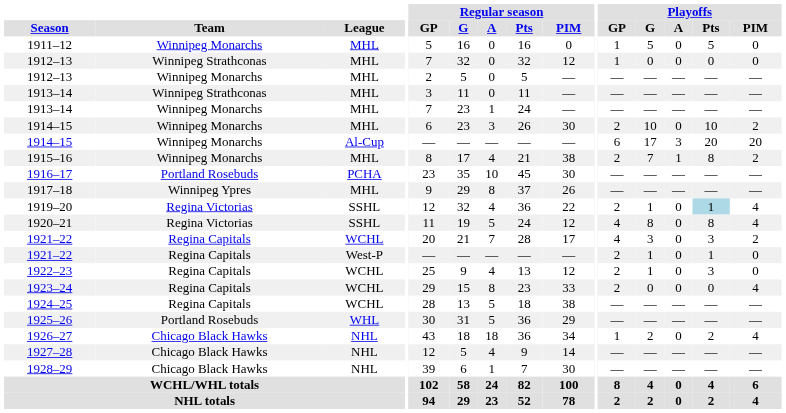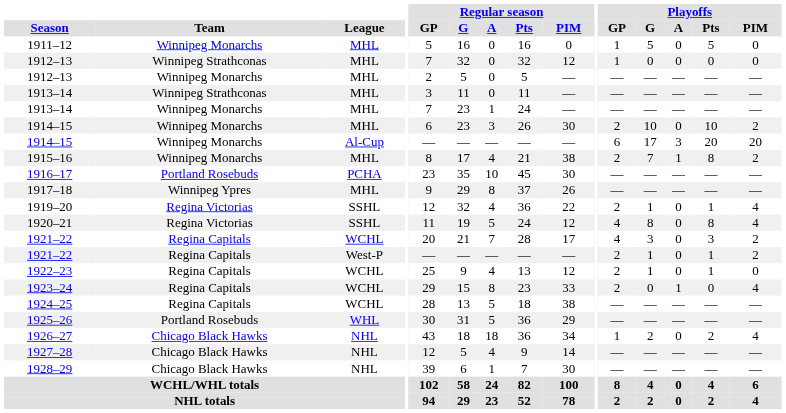1919–20 | Playoffs / Pts: lightblue background -> no background
1921–22 / West-P | Playoffs / PIM: 0 -> 2
1922–23 | Playoffs / Pts: 3 -> 1
1923–24 | Playoffs / A: 0 -> 1
